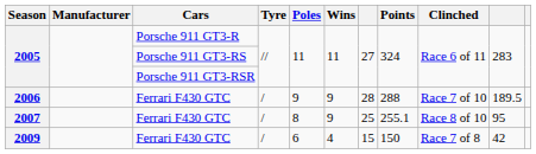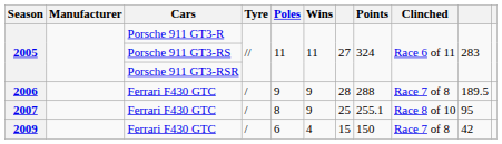2006 | Clinched: Race 7 of 10 -> Race 7 of 8
